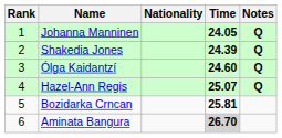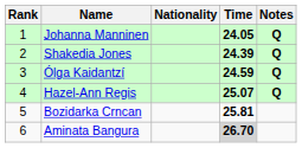Ólga Kaidantzí | Time: 24.60 -> 24.59
